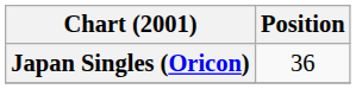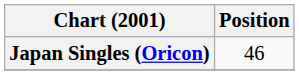Japan Singles (Oricon) | Position: 36 -> 46
